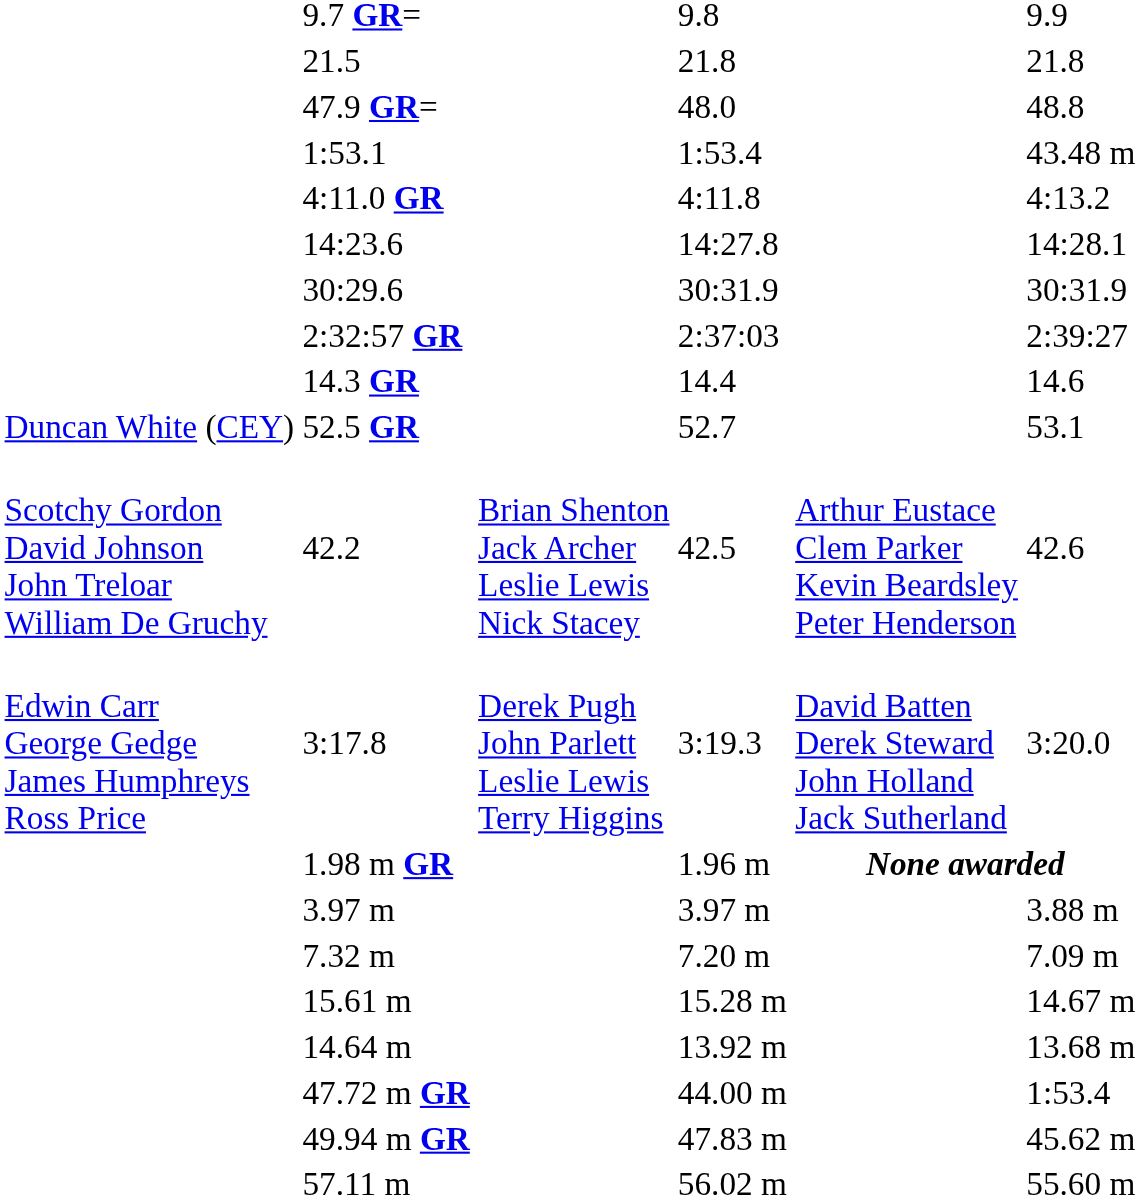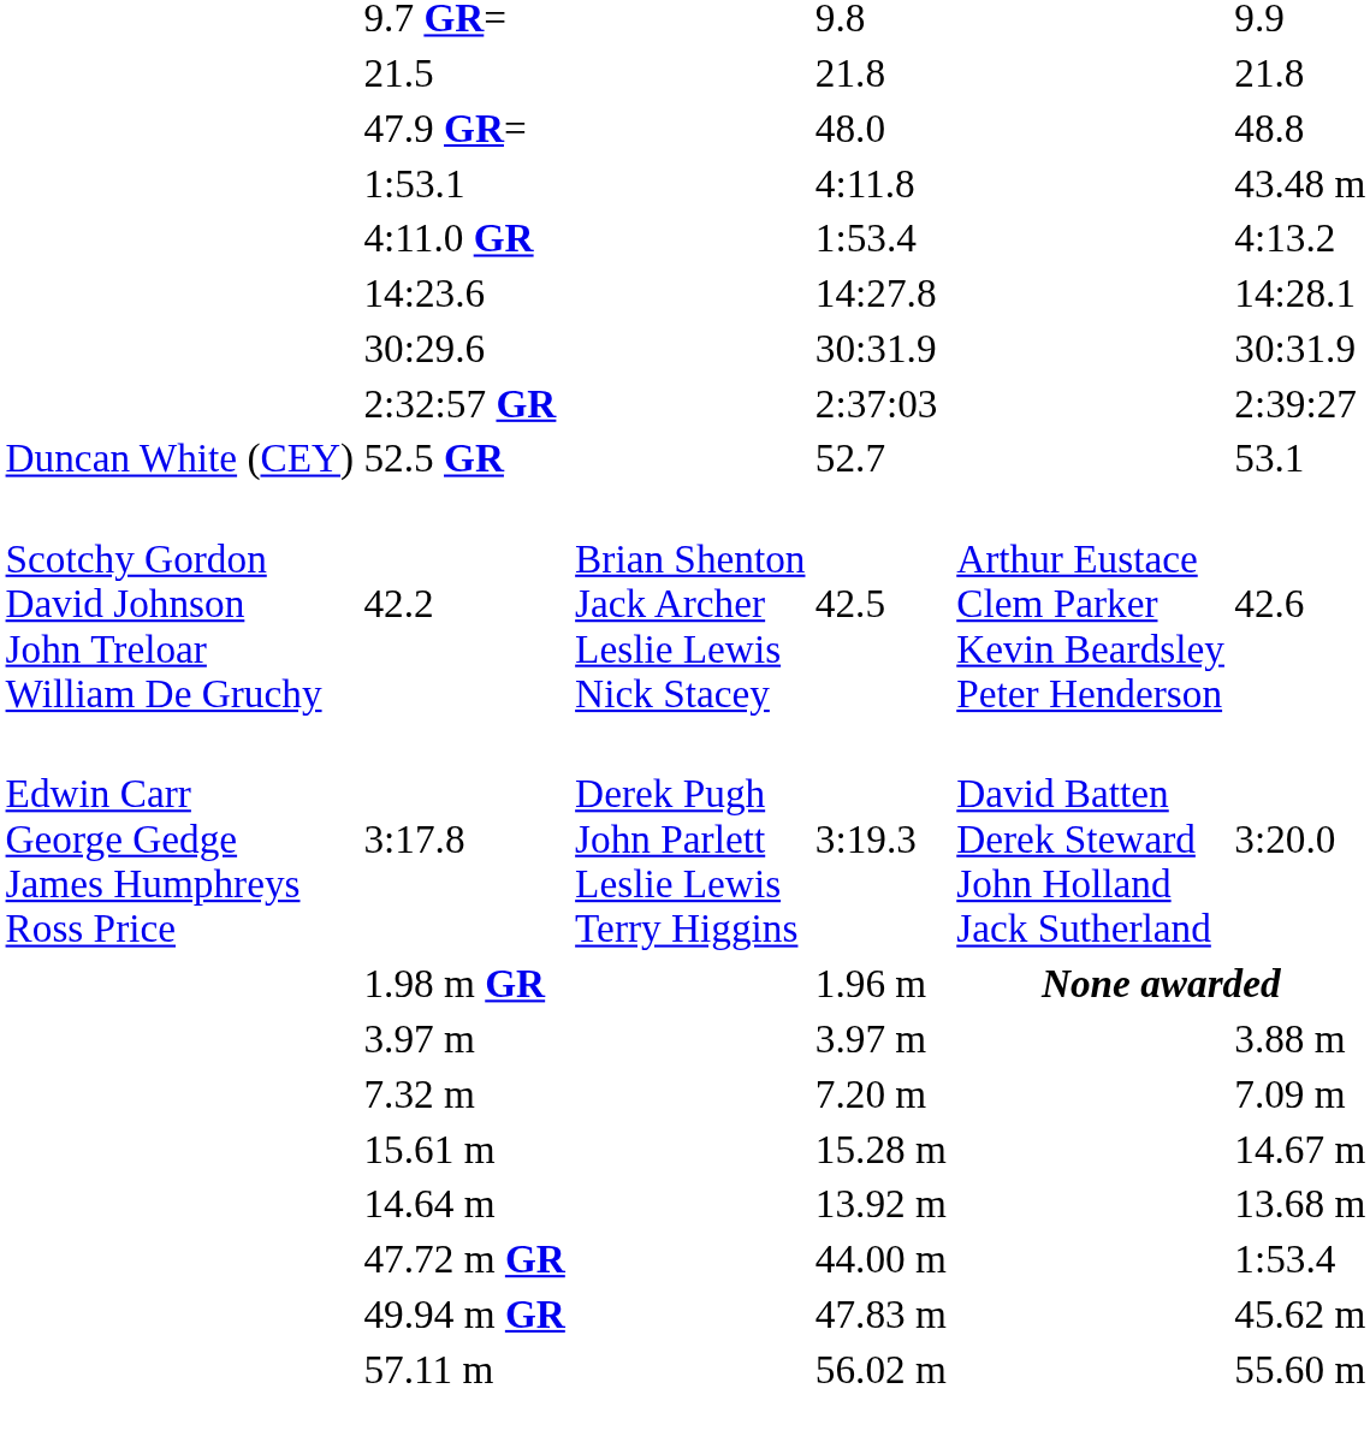1:53.1 | column 5: 1:53.4 -> 4:11.8
4:11.0 GR | column 5: 4:11.8 -> 1:53.4
- row: 14.3 GR | 14.4 | 14.6
